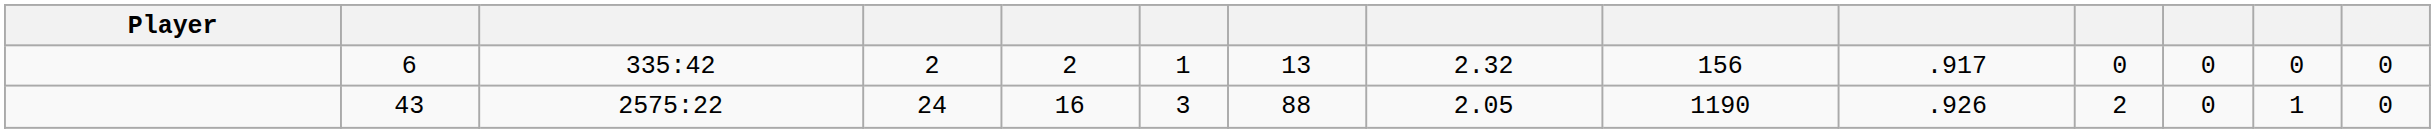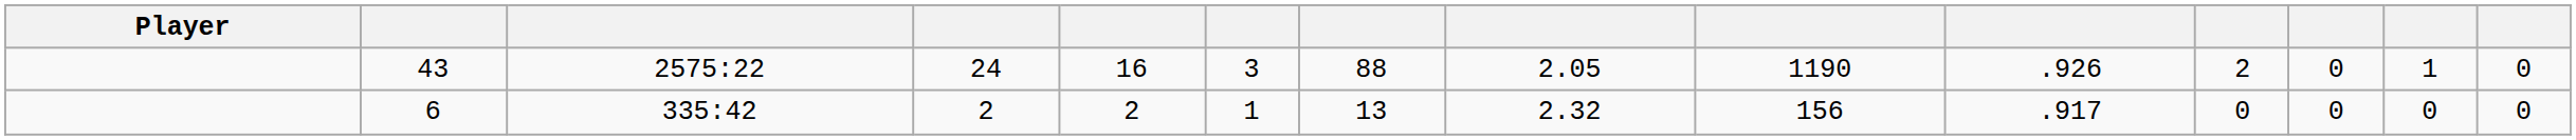rows swapped: 43 <-> 6
